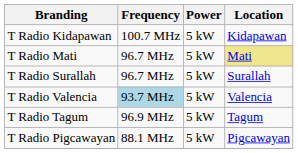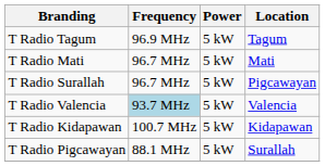rows swapped: T Radio Tagum <-> T Radio Kidapawan
T Radio Mati | Location: khaki background -> no background
T Radio Surallah | Location: Surallah -> Pigcawayan
T Radio Pigcawayan | Location: Pigcawayan -> Surallah
